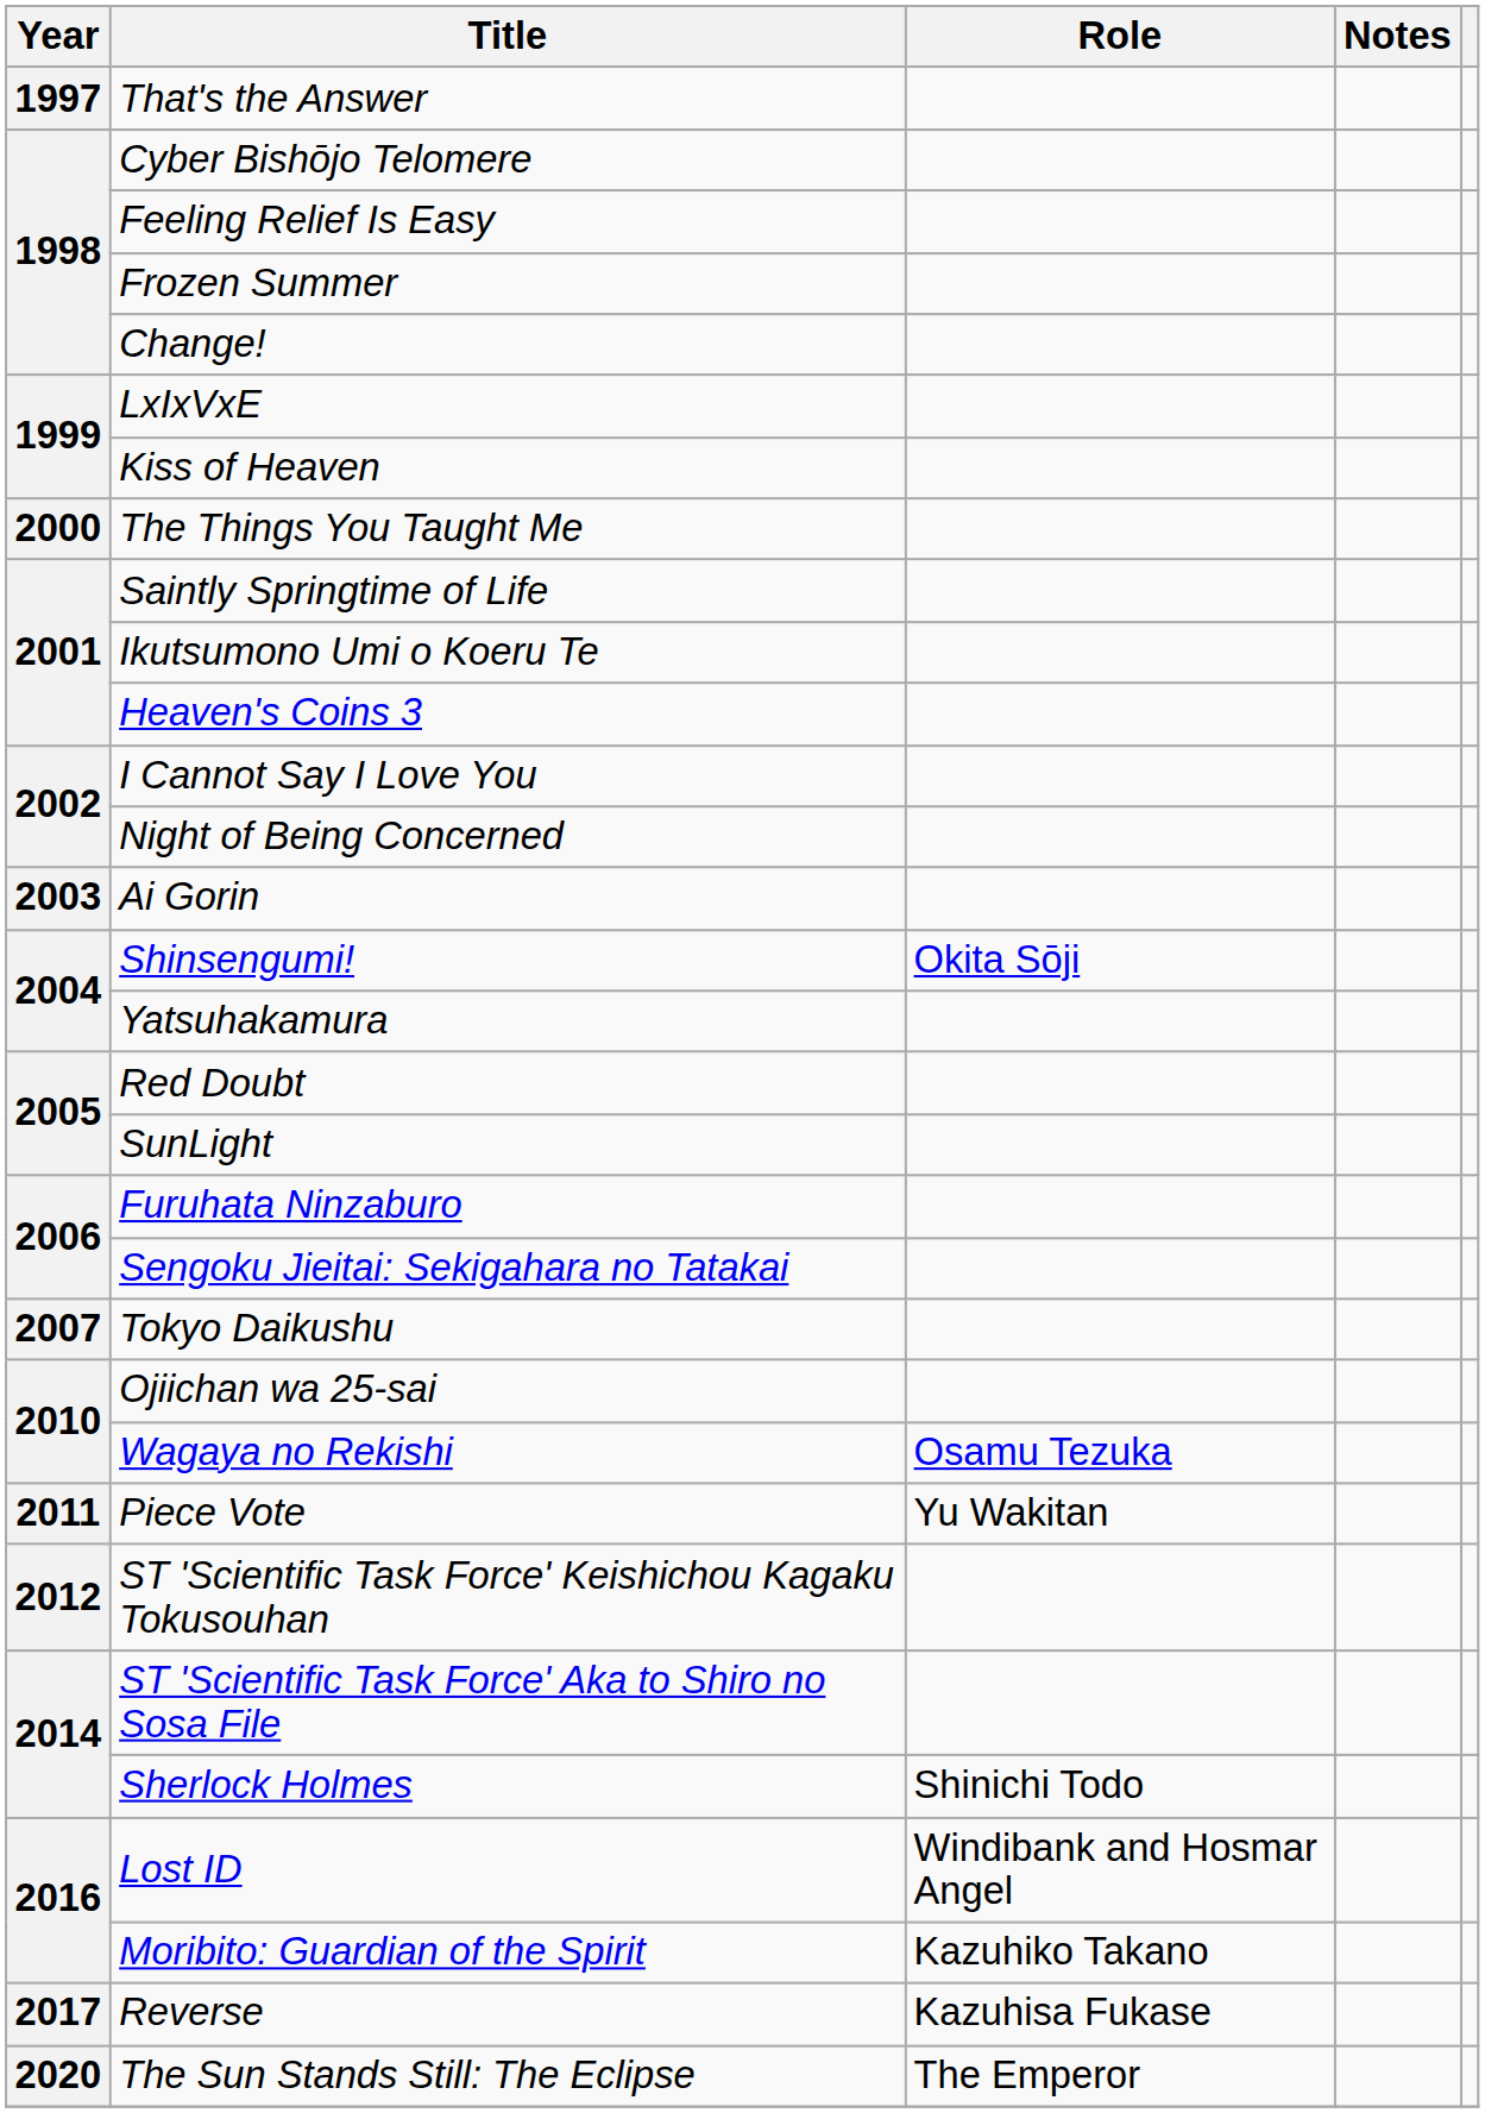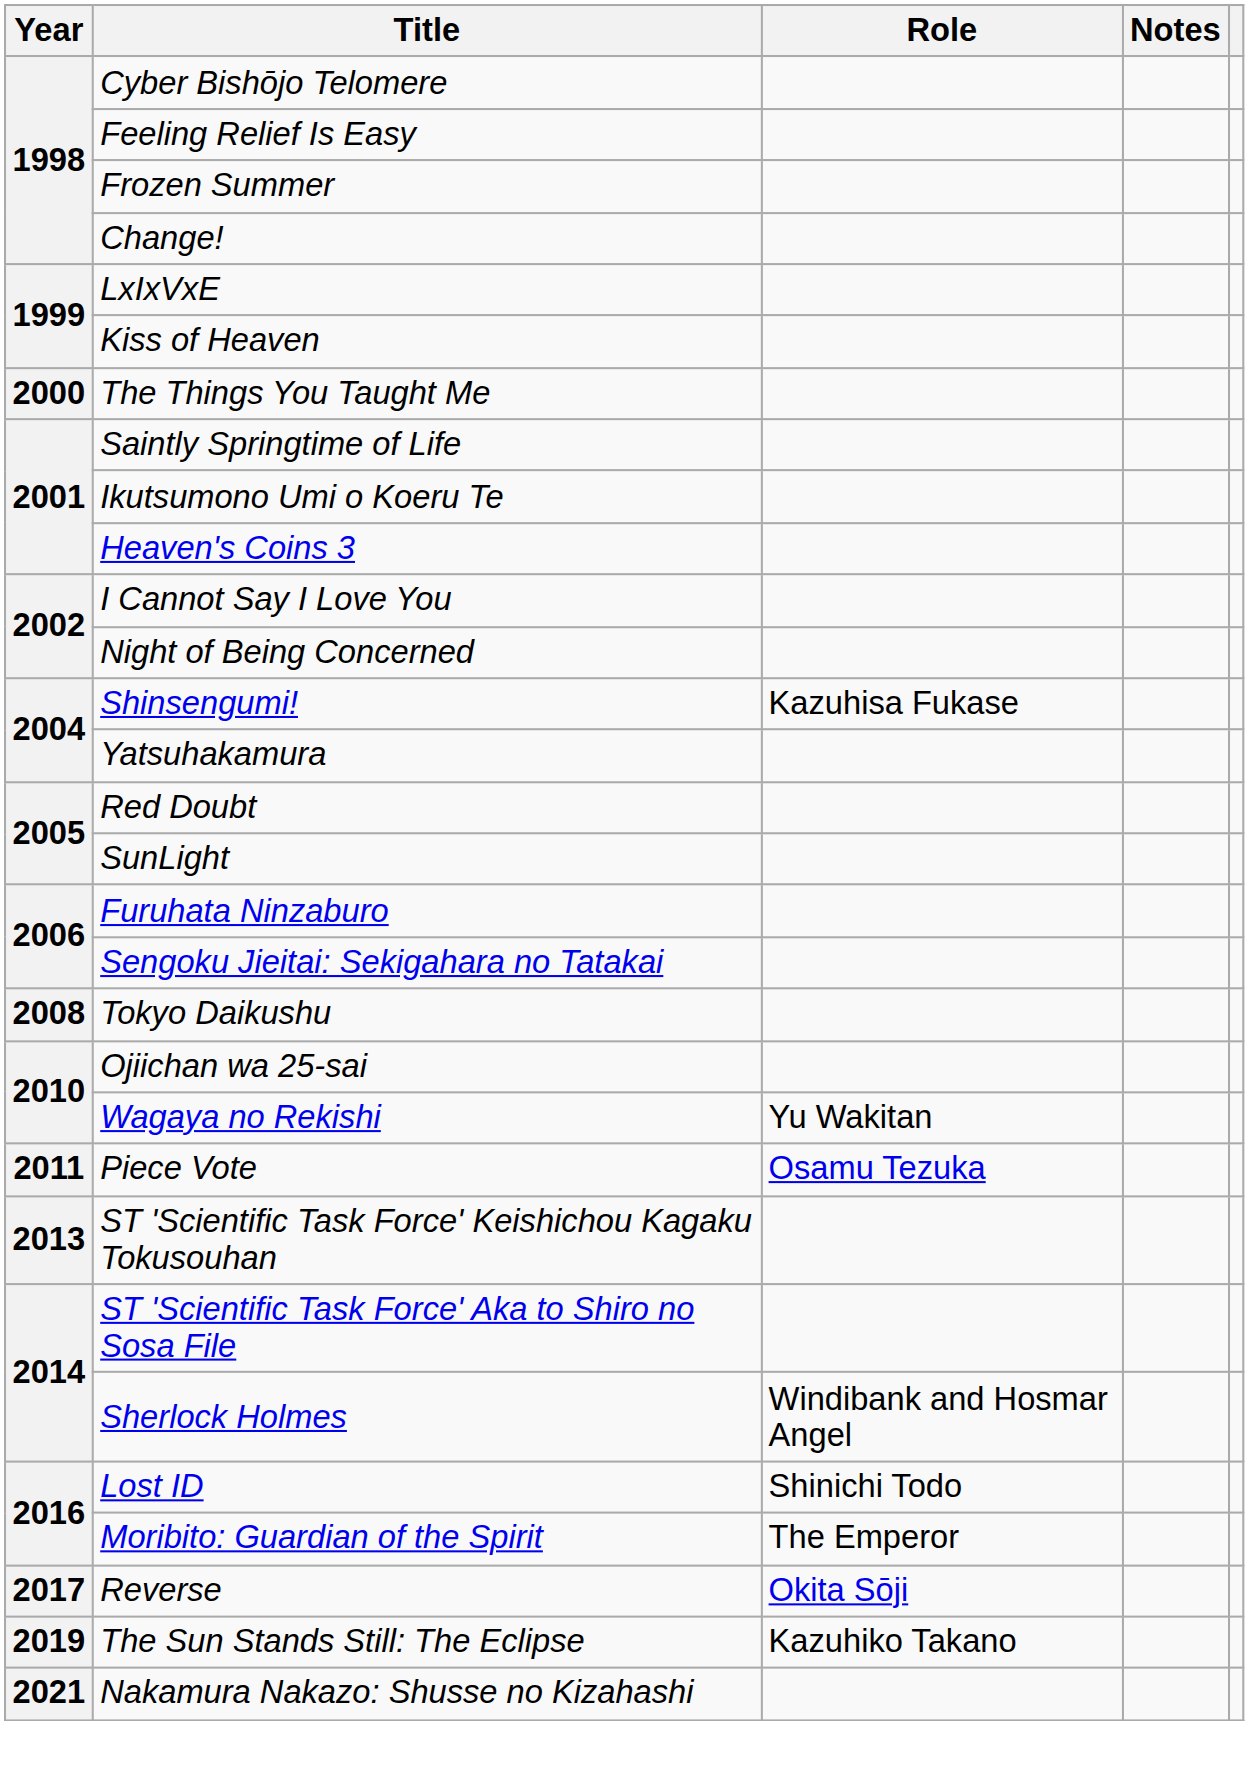- row: 1997 | That's the Answer
- row: 2003 | Ai Gorin
Shinsengumi! | Role: Okita Sōji -> Kazuhisa Fukase
Tokyo Daikushu | Year: 2007 -> 2008
Wagaya no Rekishi | Role: Osamu Tezuka -> Yu Wakitan
Piece Vote | Role: Yu Wakitan -> Osamu Tezuka
ST 'Scientific Task Force' Keishichou Kagaku Tokusouhan | Year: 2012 -> 2013
Sherlock Holmes | Role: Shinichi Todo -> Windibank and Hosmar Angel
Lost ID | Role: Windibank and Hosmar Angel -> Shinichi Todo
Moribito: Guardian of the Spirit | Role: Kazuhiko Takano -> The Emperor
Reverse | Role: Kazuhisa Fukase -> Okita Sōji
The Sun Stands Still: The Eclipse | Year: 2020 -> 2019
The Sun Stands Still: The Eclipse | Role: The Emperor -> Kazuhiko Takano
+ row: 2021 | Nakamura Nakazo: Shusse no Kizahashi
